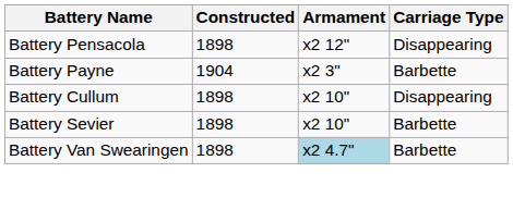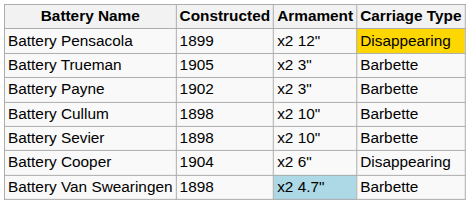Battery Pensacola | Constructed: 1898 -> 1899
Battery Pensacola | Carriage Type: no background -> gold background
+ row: Battery Trueman | 1905 | x2 3" | Barbette
Battery Payne | Constructed: 1904 -> 1902
Battery Cullum | Carriage Type: Disappearing -> Barbette
+ row: Battery Cooper | 1904 | x2 6" | Disappearing
